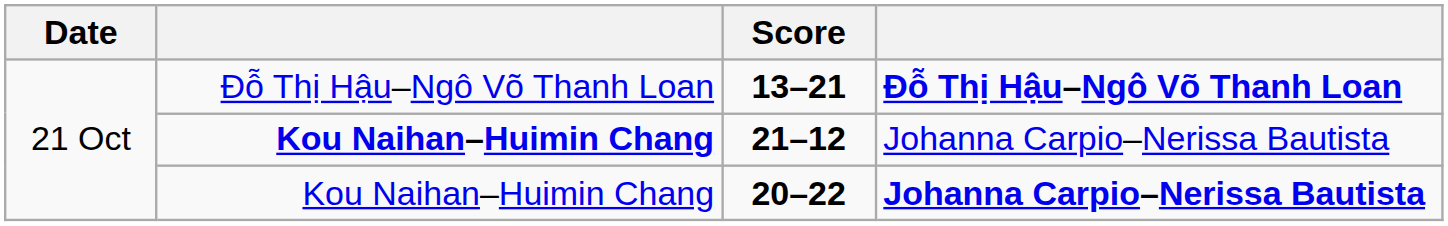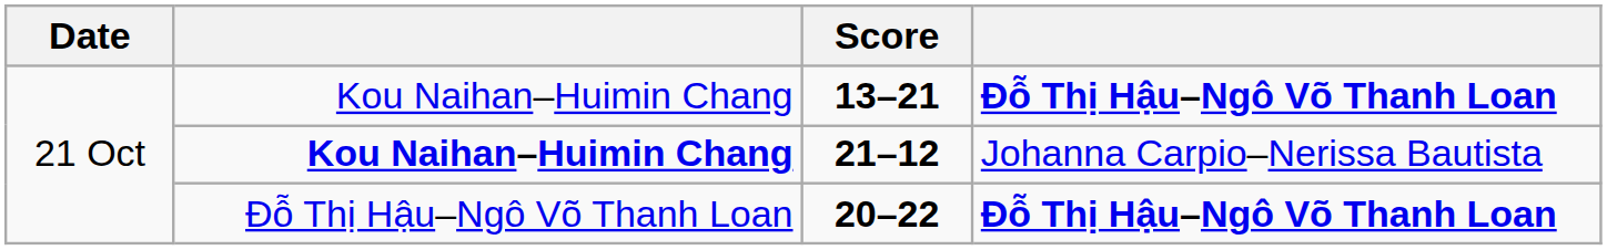13–21 | column 2: Đỗ Thị Hậu–Ngô Võ Thanh Loan -> Kou Naihan–Huimin Chang
20–22 | column 2: Kou Naihan–Huimin Chang -> Đỗ Thị Hậu–Ngô Võ Thanh Loan
20–22 | column 4: Johanna Carpio–Nerissa Bautista -> Đỗ Thị Hậu–Ngô Võ Thanh Loan
